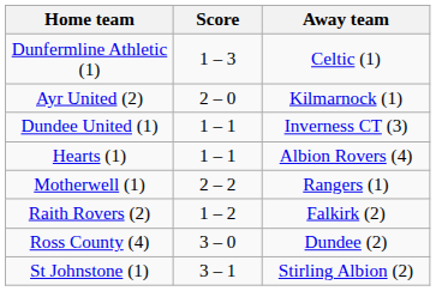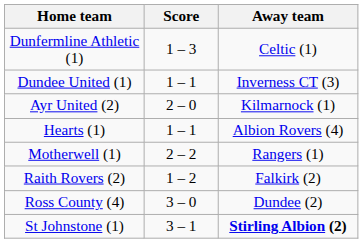rows swapped: Ayr United (2) <-> Dundee United (1)
St Johnstone (1) | Away team: normal -> bold
